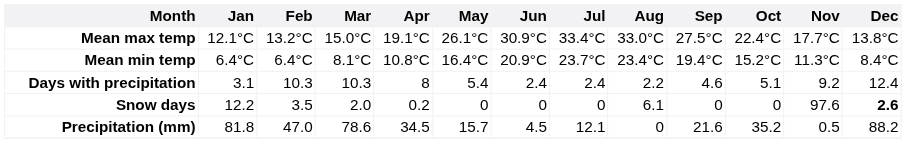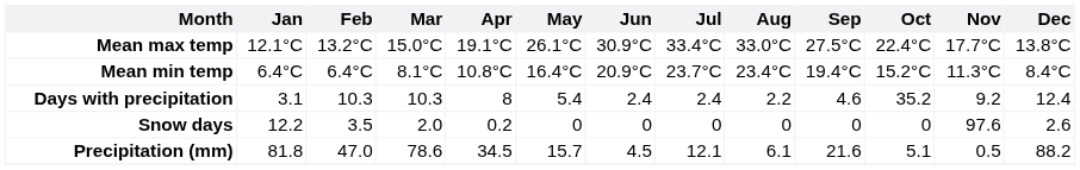Days with precipitation | Oct: 5.1 -> 35.2
Snow days | Aug: 6.1 -> 0
Snow days | Dec: bold -> normal
Precipitation (mm) | Aug: 0 -> 6.1
Precipitation (mm) | Oct: 35.2 -> 5.1
